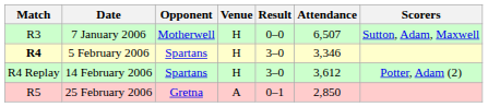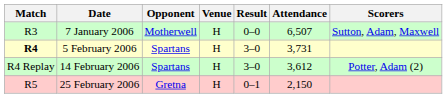5 February 2006 | Attendance: 3,346 -> 3,731
25 February 2006 | Venue: A -> H
25 February 2006 | Attendance: 2,850 -> 2,150
